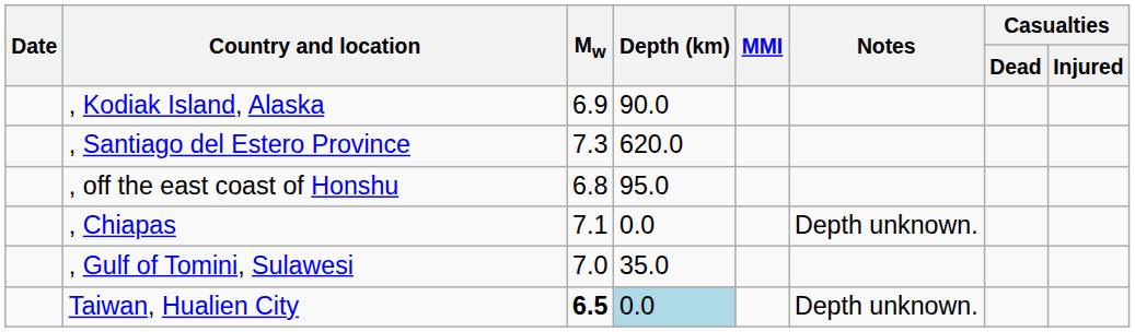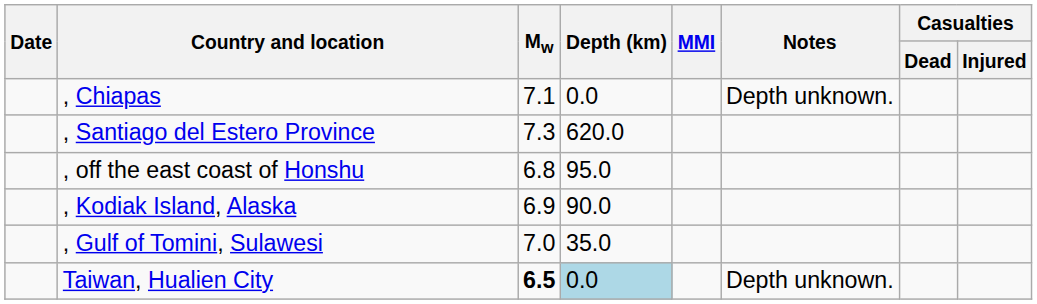rows swapped: , Kodiak Island, Alaska <-> , Chiapas
